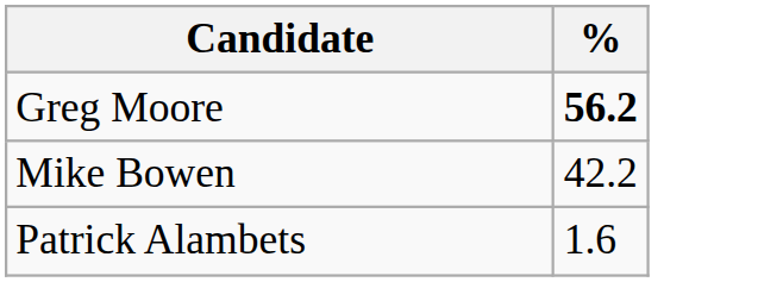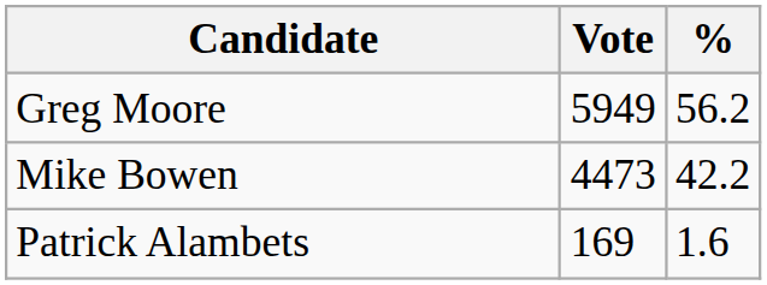+ column: Vote | 5949 | 4473 | 169
Greg Moore | %: bold -> normal
